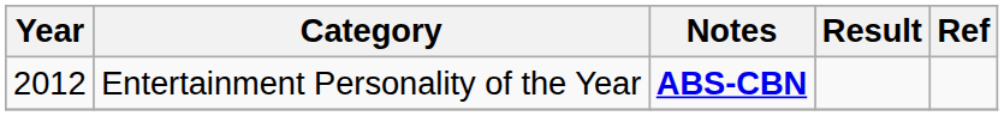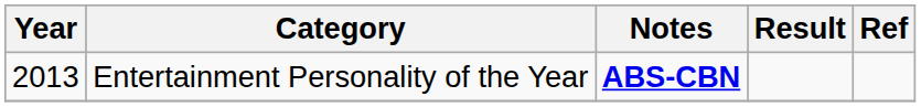Entertainment Personality of the Year | Year: 2012 -> 2013
